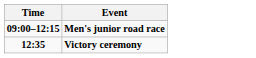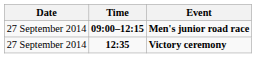+ column: Date | 27 September 2014 | 27 September 2014
